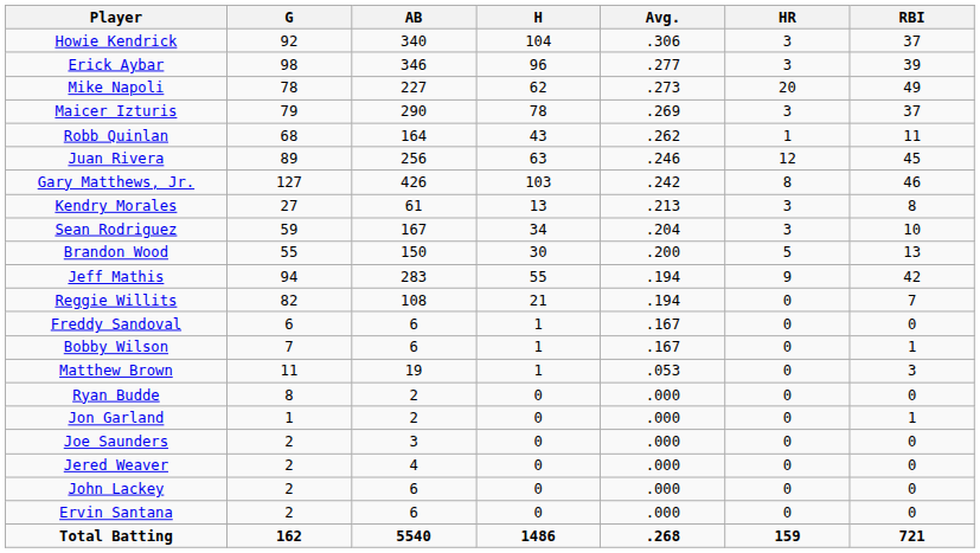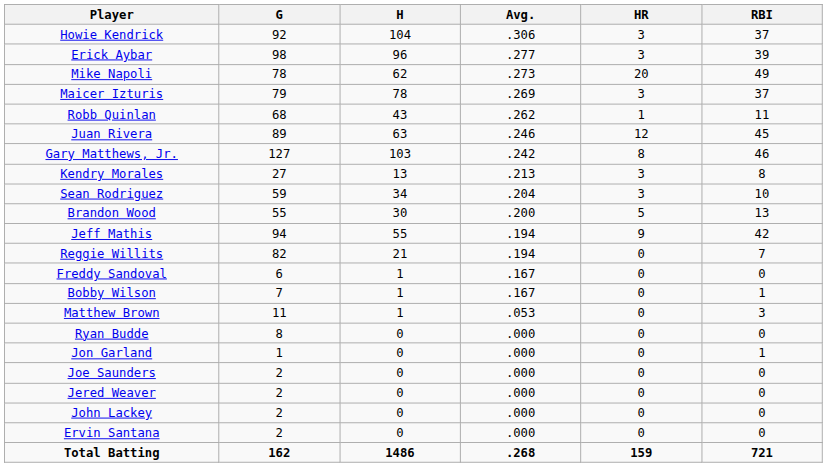- column: AB | 340 | 346 | 227 | 290 | 164 | 256 | 426 | 61 | 167 | 150 | 283 | 108 | 6 | 6 | 19 | 2 | 2 | 3 | 4 | 6 | 6 | 5540
